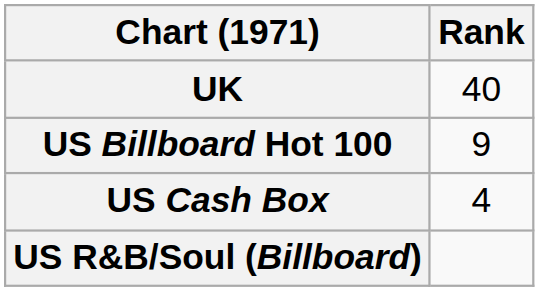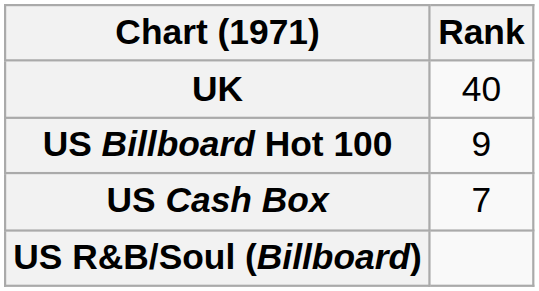US Cash Box | Rank: 4 -> 7
